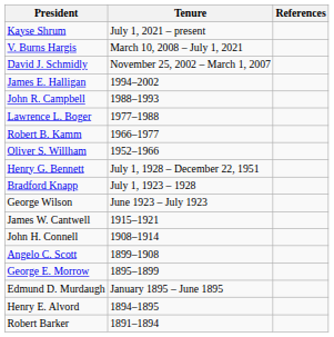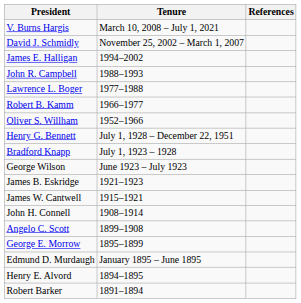- row: Kayse Shrum | July 1, 2021 – present
+ row: James B. Eskridge | 1921–1923
